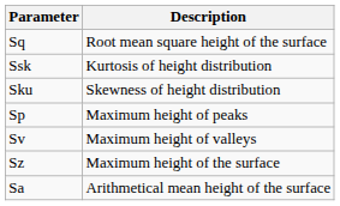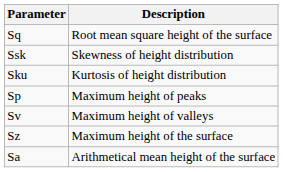Ssk | Description: Kurtosis of height distribution -> Skewness of height distribution
Sku | Description: Skewness of height distribution -> Kurtosis of height distribution
